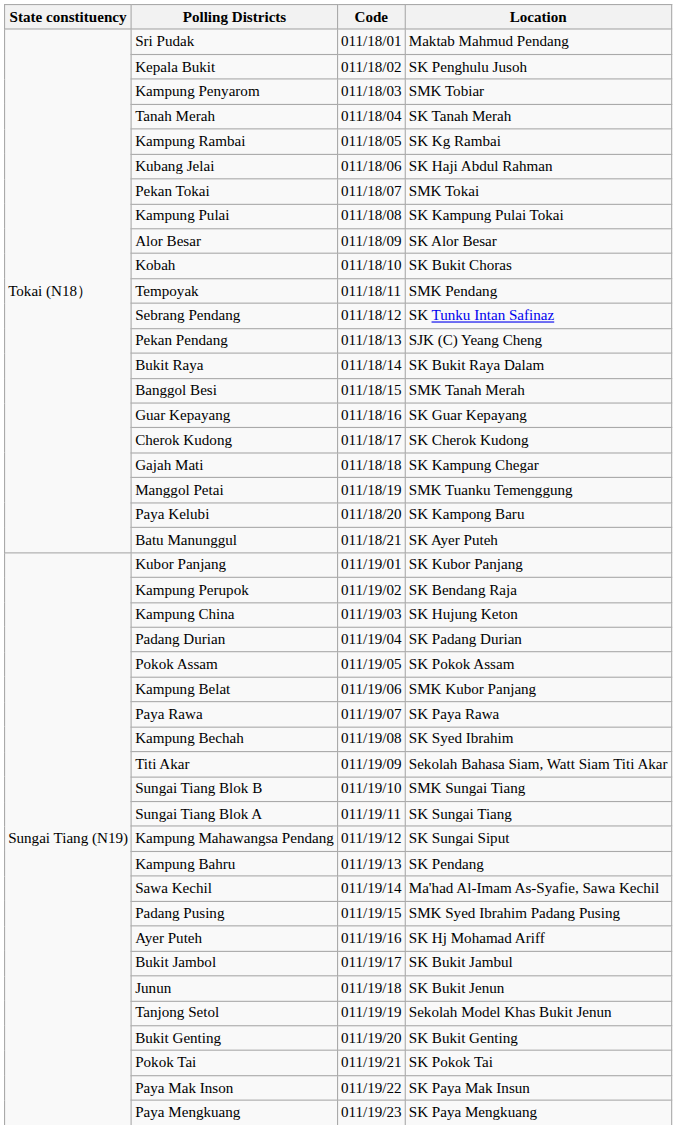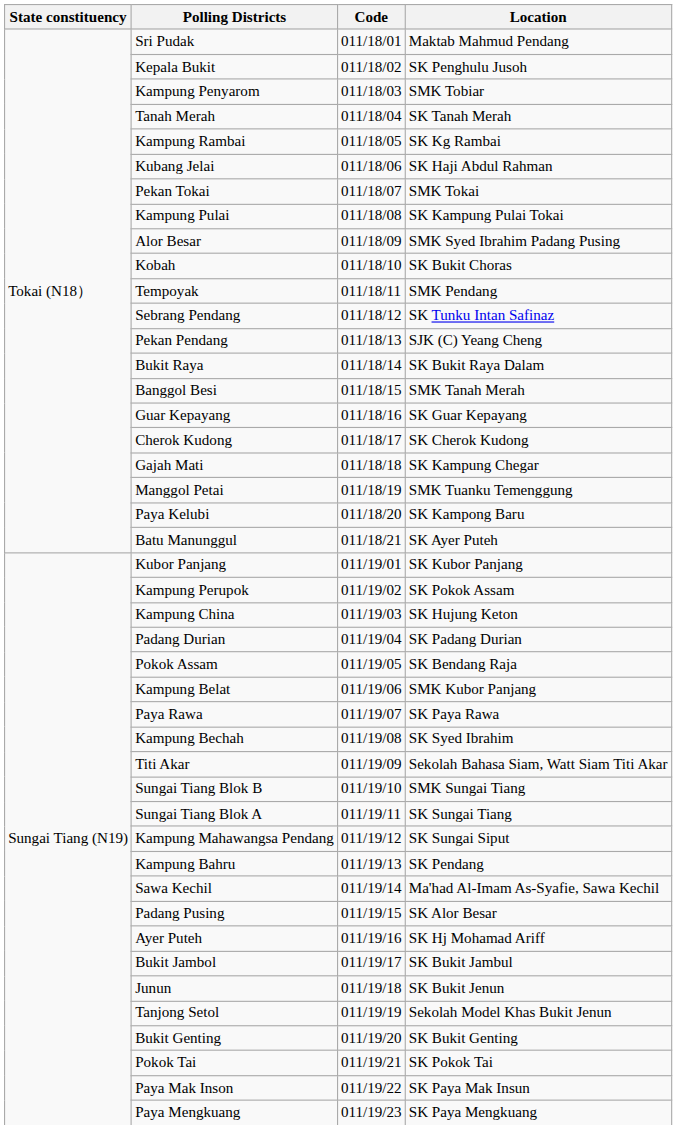Alor Besar | Location: SK Alor Besar -> SMK Syed Ibrahim Padang Pusing
Kampung Perupok | Location: SK Bendang Raja -> SK Pokok Assam
Pokok Assam | Location: SK Pokok Assam -> SK Bendang Raja
Padang Pusing | Location: SMK Syed Ibrahim Padang Pusing -> SK Alor Besar
